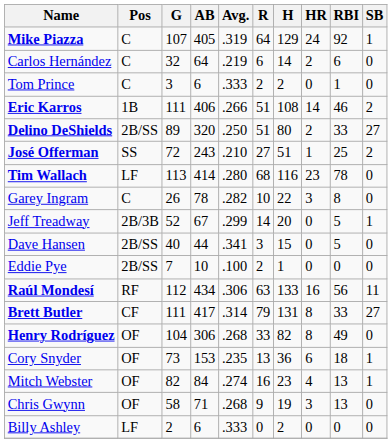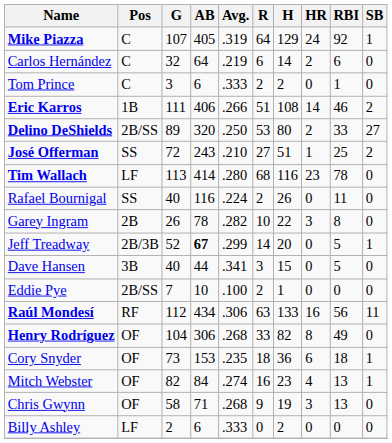Delino DeShields | R: 51 -> 53
+ row: Rafael Bournigal | SS | 40 | 116 | .224 | 2 | 26 | 0 | 11 | 0
Garey Ingram | Pos: C -> 2B
Jeff Treadway | AB: normal -> bold
Dave Hansen | Pos: 2B/SS -> 3B
- row: Brett Butler | CF | 111 | 417 | .314 | 79 | 131 | 8 | 33 | 27
Cory Snyder | R: 13 -> 18
